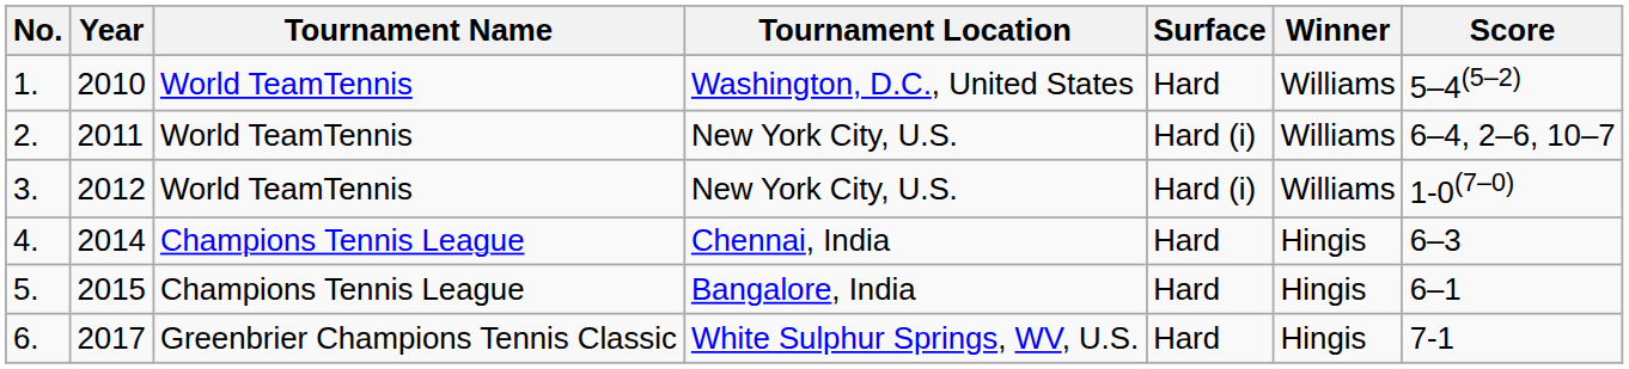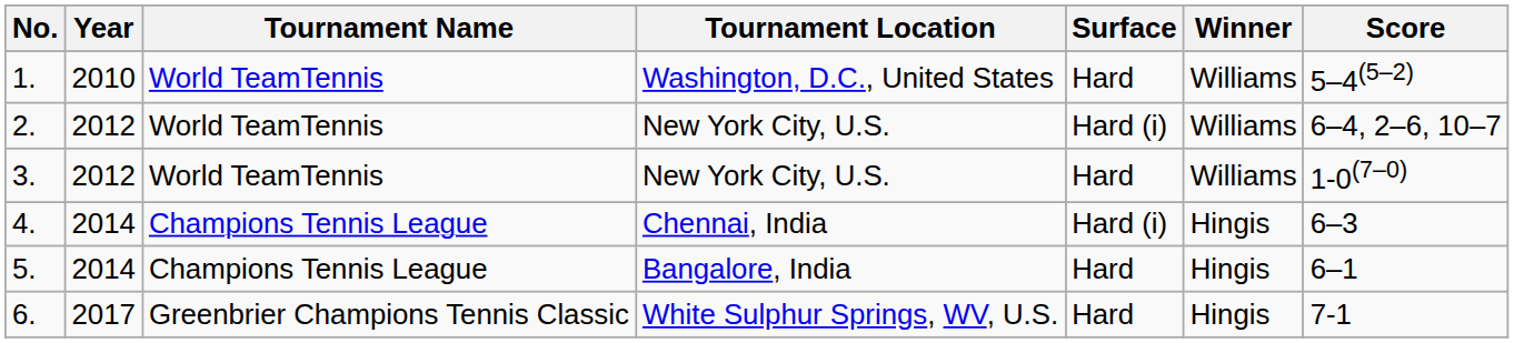2. | Year: 2011 -> 2012
3. | Surface: Hard (i) -> Hard
4. | Surface: Hard -> Hard (i)
5. | Year: 2015 -> 2014
